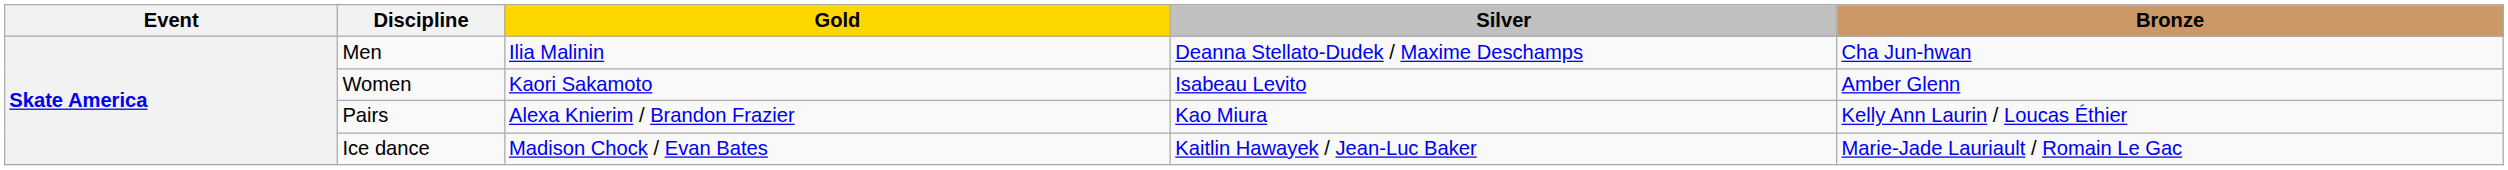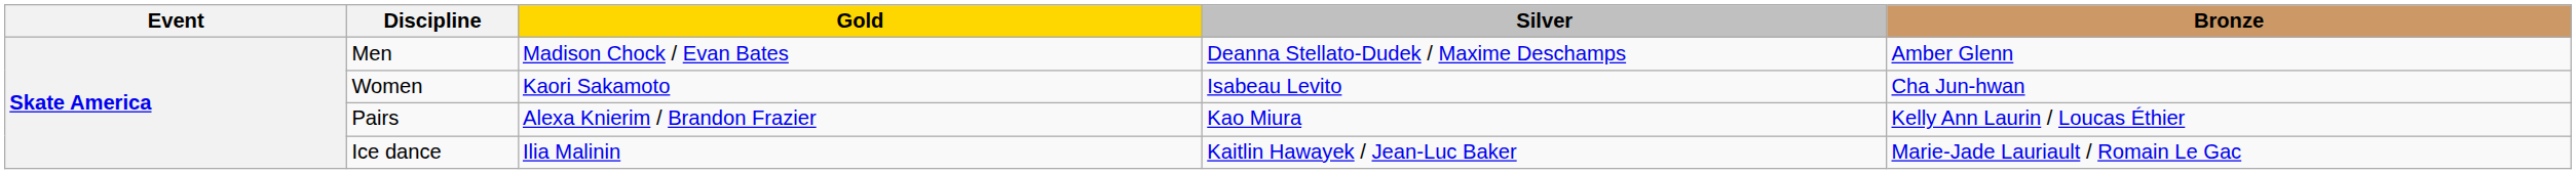Men | Gold: Ilia Malinin -> Madison Chock / Evan Bates
Men | Bronze: Cha Jun-hwan -> Amber Glenn
Women | Bronze: Amber Glenn -> Cha Jun-hwan
Ice dance | Gold: Madison Chock / Evan Bates -> Ilia Malinin
